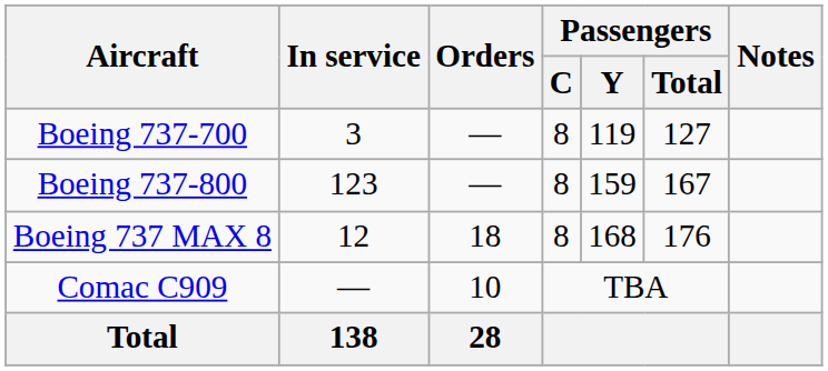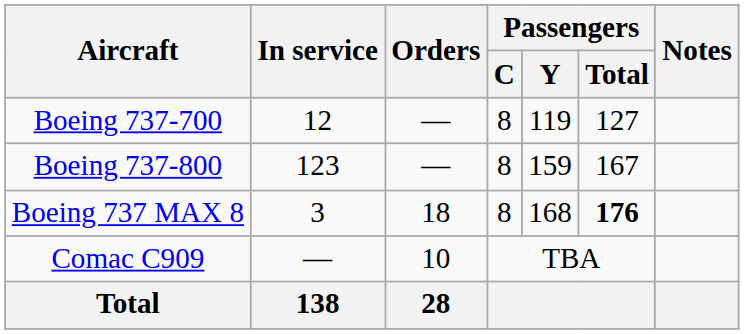Boeing 737-700 | In service: 3 -> 12
Boeing 737 MAX 8 | In service: 12 -> 3
Boeing 737 MAX 8 | Passengers / Total: normal -> bold
